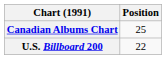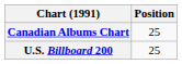U.S. Billboard 200 | Position: 22 -> 25
